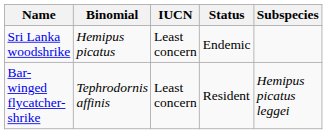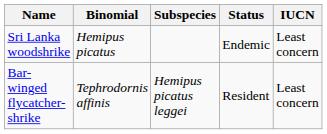columns swapped: Subspecies <-> IUCN
